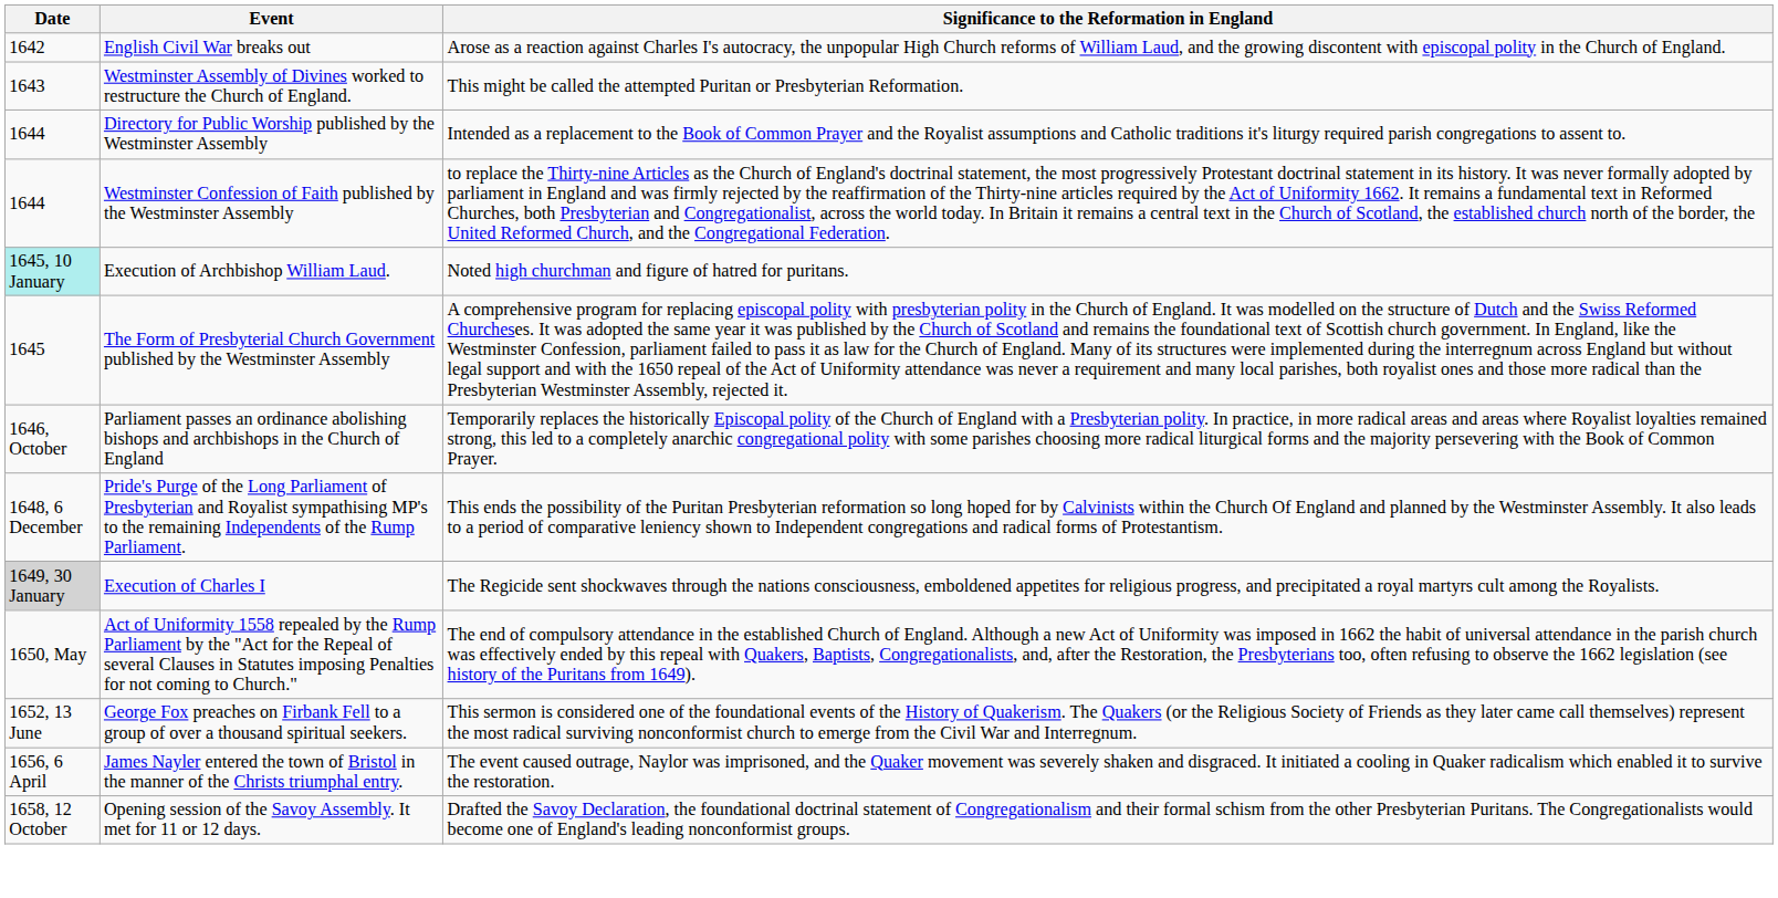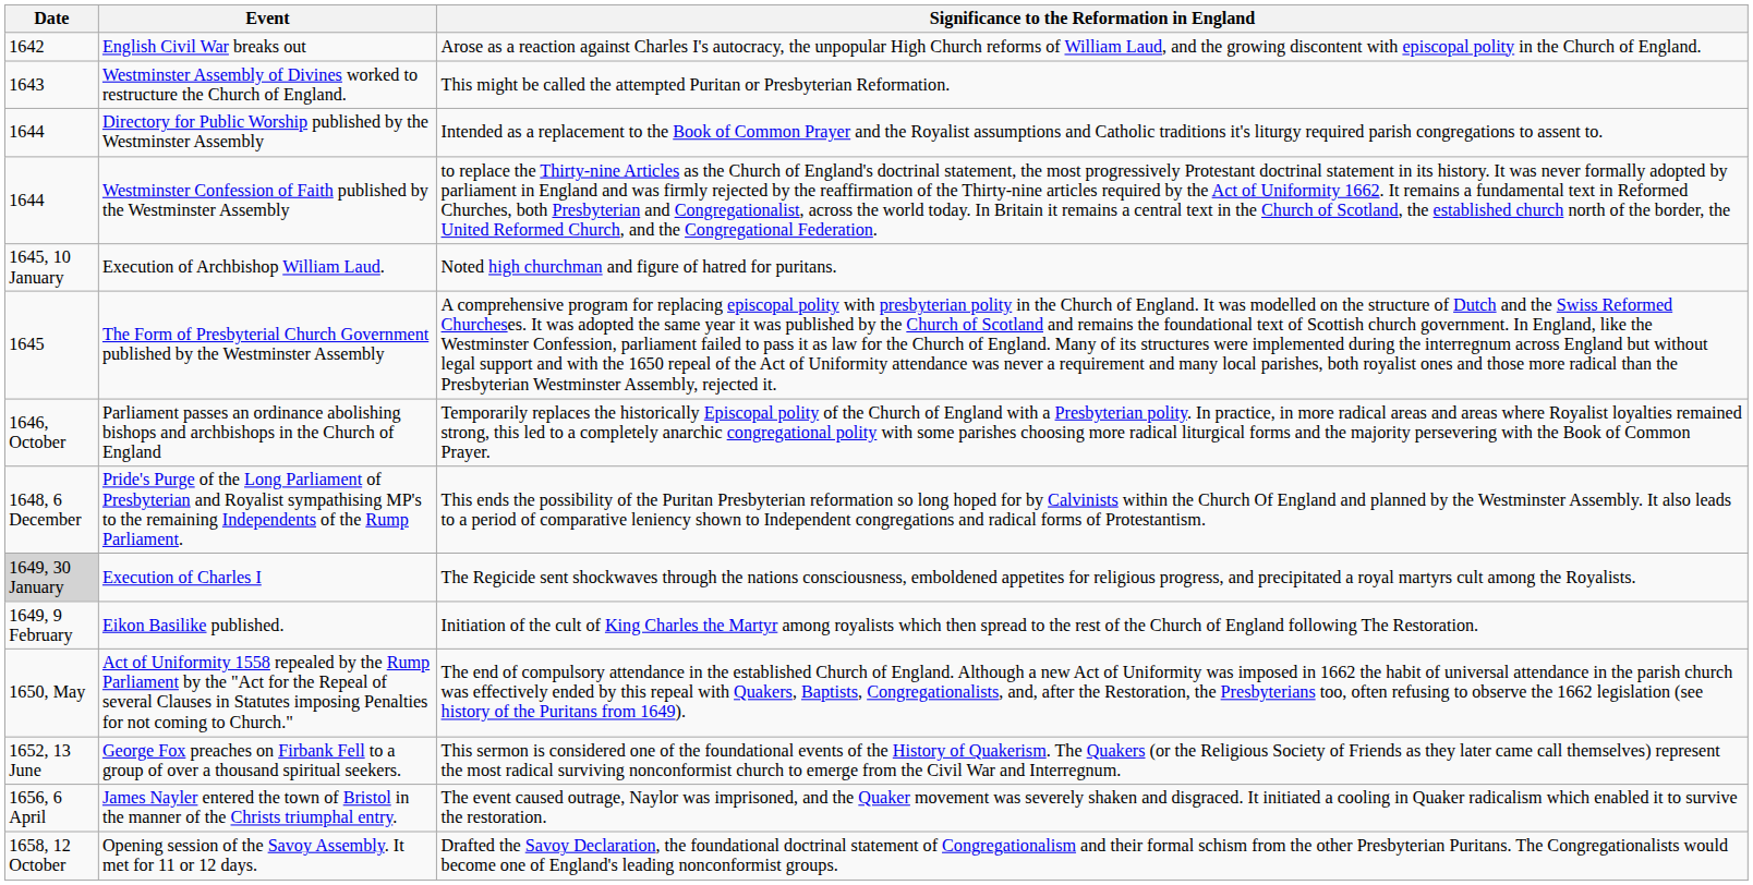Execution of Archbishop William Laud. | Date: paleturquoise background -> no background
+ row: 1649, 9 February | Eikon Basilike published. | Initiation of the cult of King Charles the Martyr among royalists which then spread to the rest of the Church of England following The Restoration.
